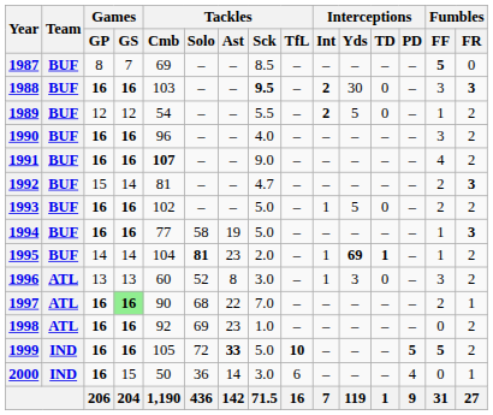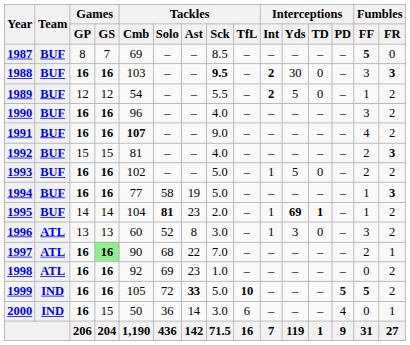1992 | Games / GS: 14 -> 15
1992 | Tackles / Sck: 4.7 -> 4.0
